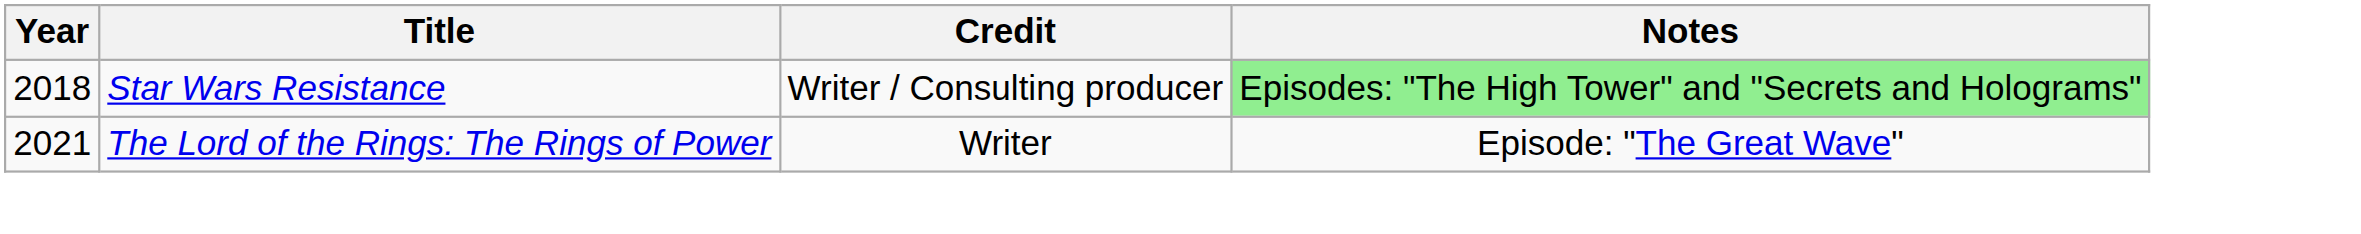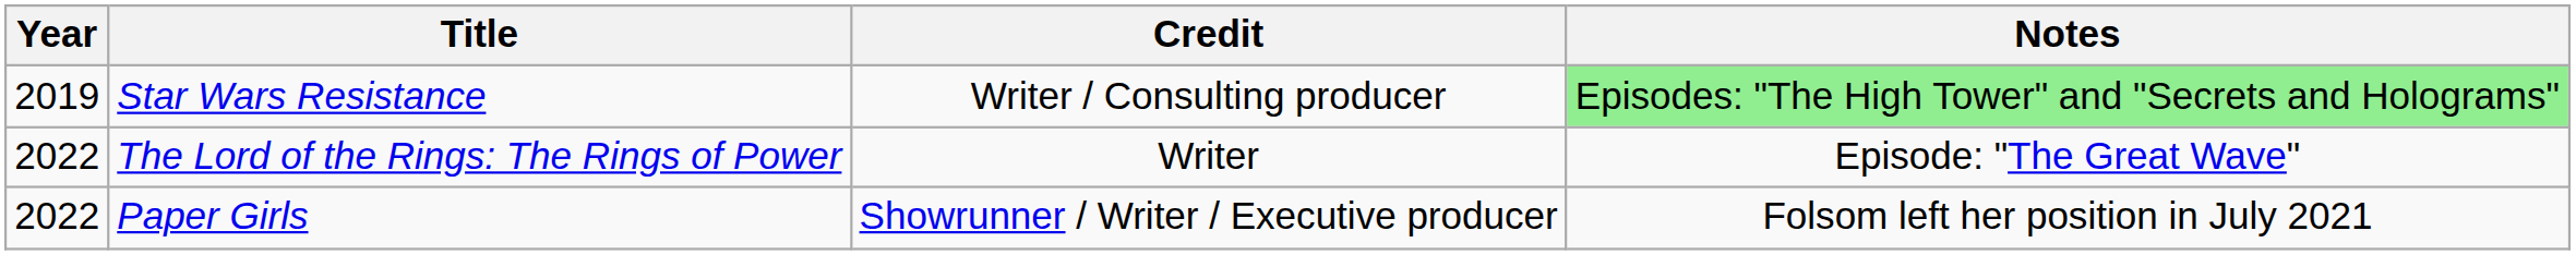Star Wars Resistance | Year: 2018 -> 2019
The Lord of the Rings: The Rings of Power | Year: 2021 -> 2022
+ row: 2022 | Paper Girls | Showrunner / Writer / Executive producer | Folsom left her position in July 2021
